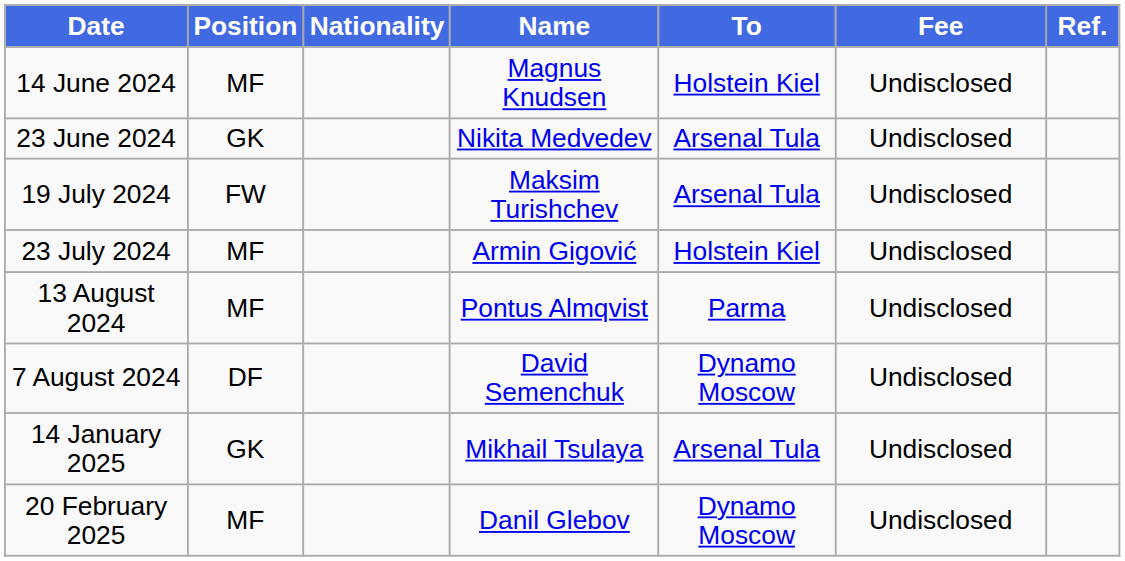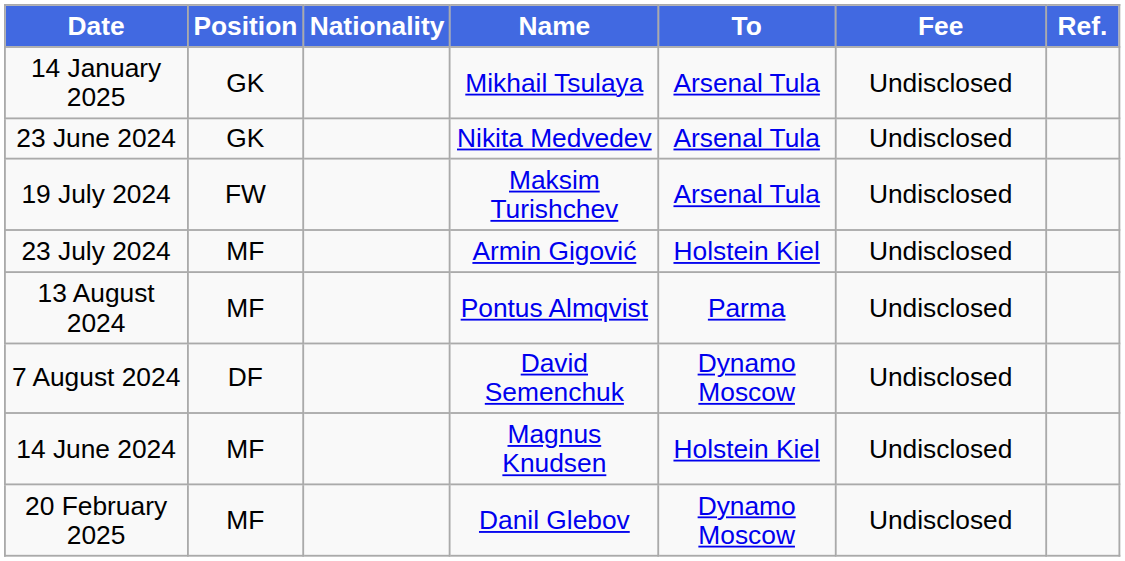rows swapped: 14 June 2024 <-> 14 January 2025
